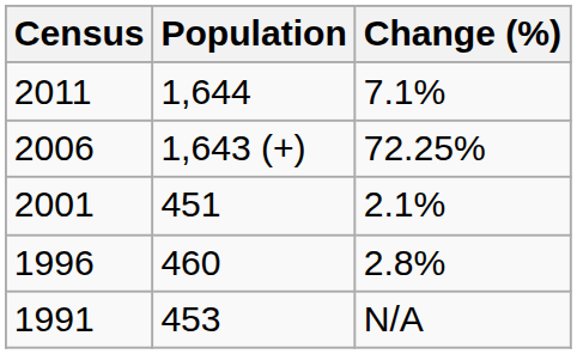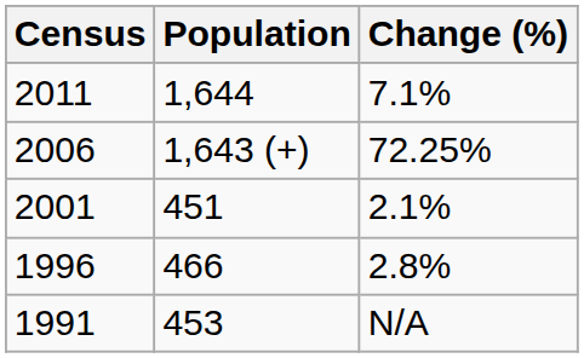1996 | Population: 460 -> 466
